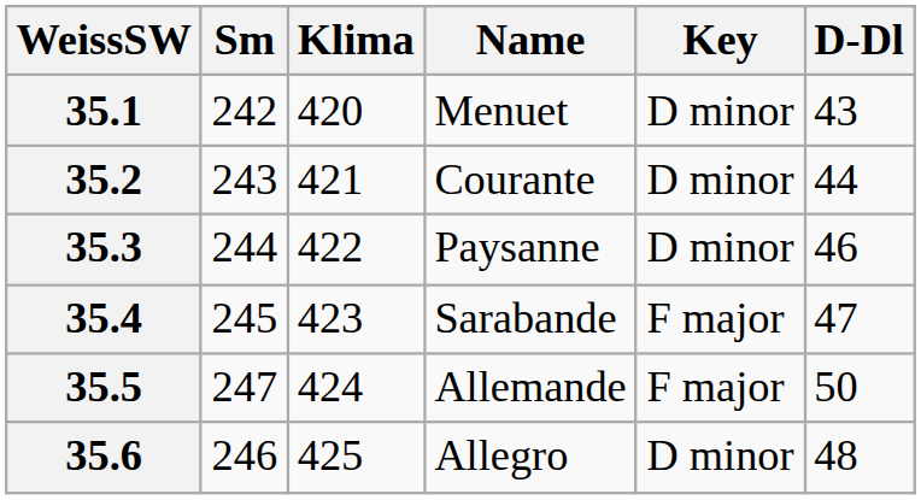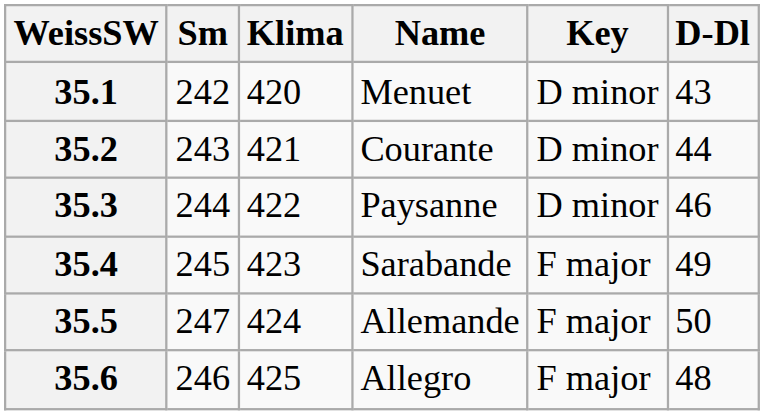35.4 | D-Dl: 47 -> 49
35.6 | Key: D minor -> F major
